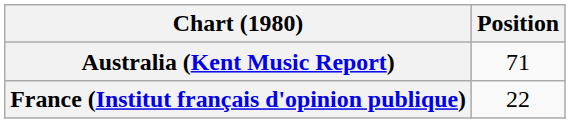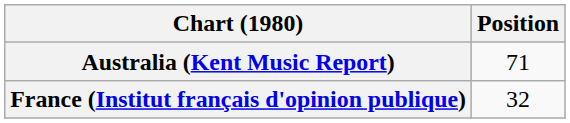France (Institut français d'opinion publique) | Position: 22 -> 32
